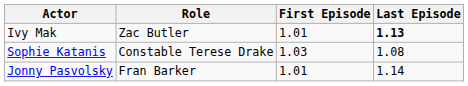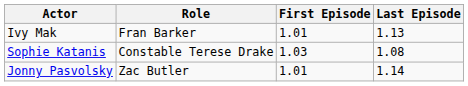Ivy Mak | Role: Zac Butler -> Fran Barker
Ivy Mak | Last Episode: bold -> normal
Jonny Pasvolsky | Role: Fran Barker -> Zac Butler
